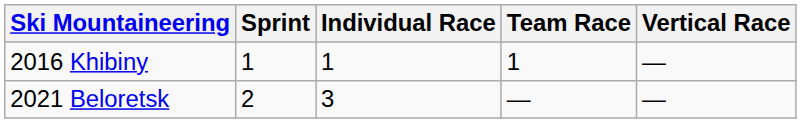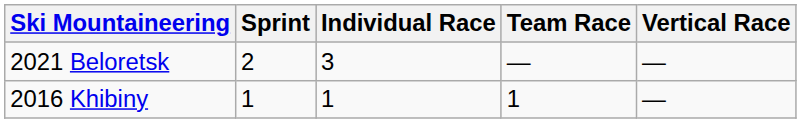rows swapped: 2016 Khibiny <-> 2021 Beloretsk
